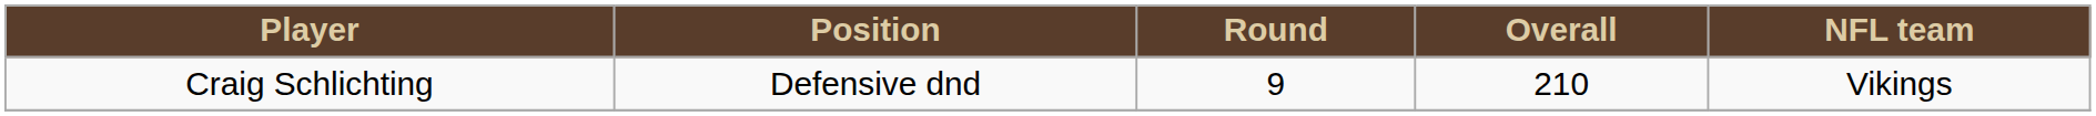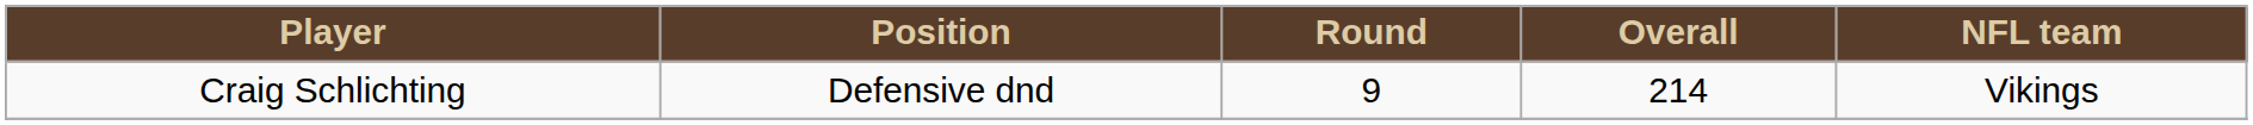Craig Schlichting | Overall: 210 -> 214
